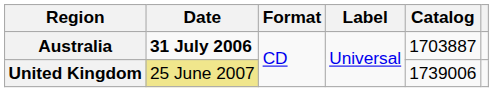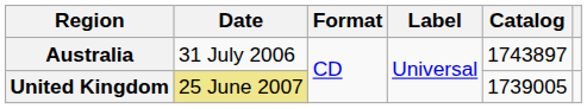Australia | Date: bold -> normal
Australia | Catalog: 1703887 -> 1743897
United Kingdom | Catalog: 1739006 -> 1739005
